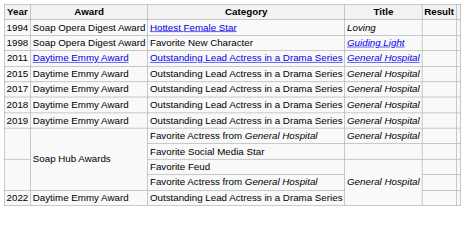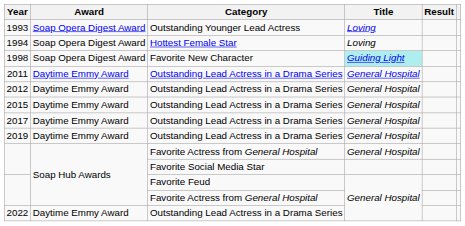+ row: 1993 | Soap Opera Digest Award | Outstanding Younger Lead Actress | Loving
1998 | Title: no background -> paleturquoise background
+ row: 2012 | Daytime Emmy Award | Outstanding Lead Actress in a Drama Series | General Hospital
- row: 2018 | Daytime Emmy Award | Outstanding Lead Actress in a Drama Series | General Hospital
